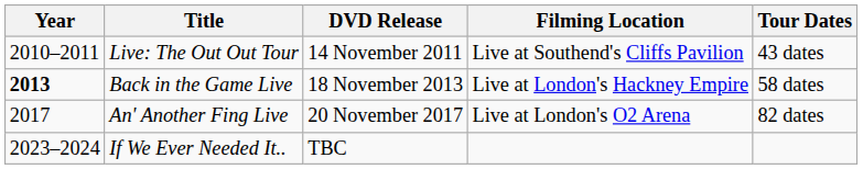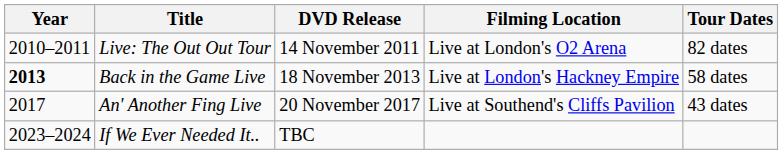Live: The Out Out Tour | Filming Location: Live at Southend's Cliffs Pavilion -> Live at London's O2 Arena
Live: The Out Out Tour | Tour Dates: 43 dates -> 82 dates
An' Another Fing Live | Filming Location: Live at London's O2 Arena -> Live at Southend's Cliffs Pavilion
An' Another Fing Live | Tour Dates: 82 dates -> 43 dates
